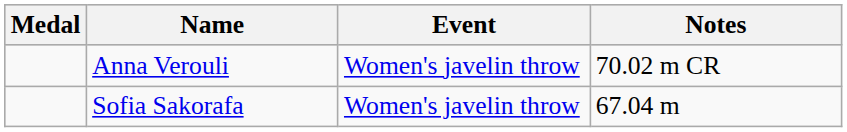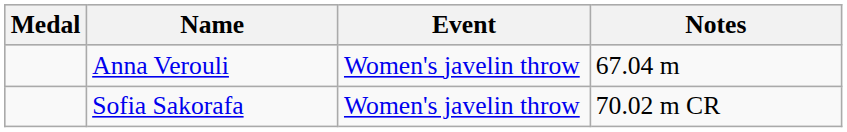Anna Verouli | Notes: 70.02 m CR -> 67.04 m
Sofia Sakorafa | Notes: 67.04 m -> 70.02 m CR
